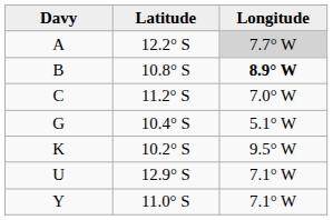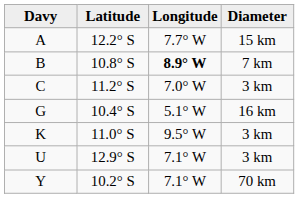+ column: Diameter | 15 km | 7 km | 3 km | 16 km | 3 km | 3 km | 70 km
A | Longitude: lightgrey background -> no background
K | Latitude: 10.2° S -> 11.0° S
Y | Latitude: 11.0° S -> 10.2° S
